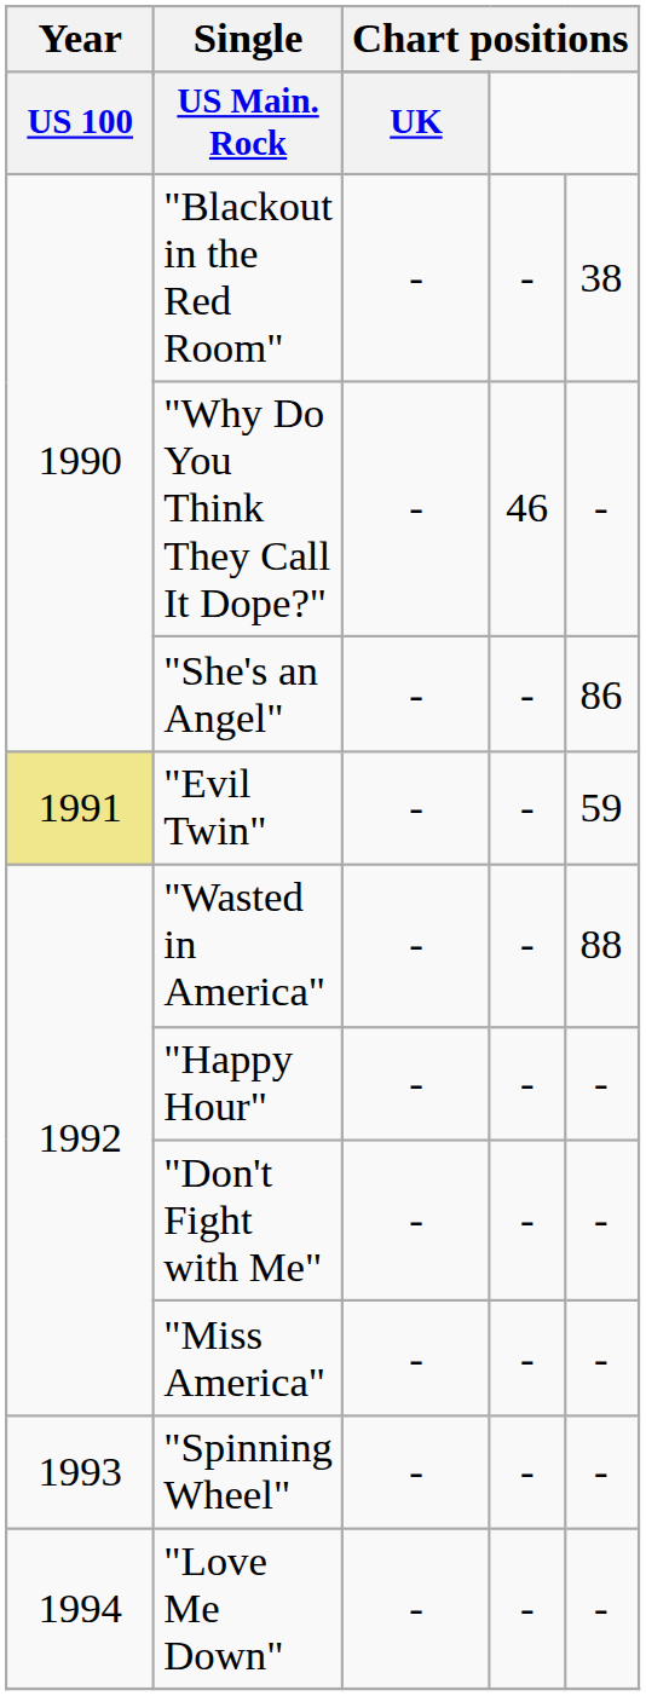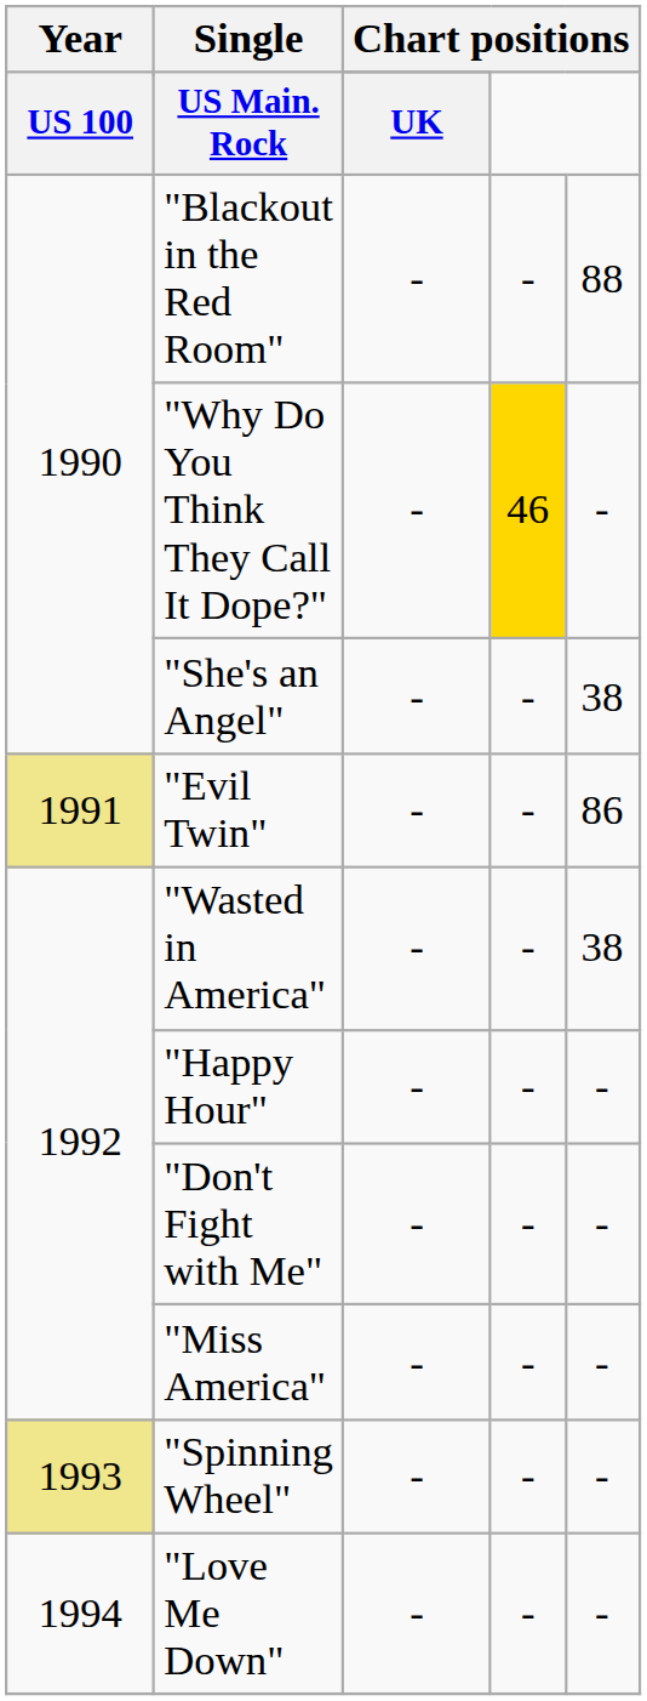"Blackout in the Red Room" | column 5: 38 -> 88
"Why Do You Think They Call It Dope?" | column 4: no background -> gold background
"She's an Angel" | column 5: 86 -> 38
"Evil Twin" | column 5: 59 -> 86
"Wasted in America" | column 5: 88 -> 38
"Spinning Wheel" | Year: no background -> khaki background
